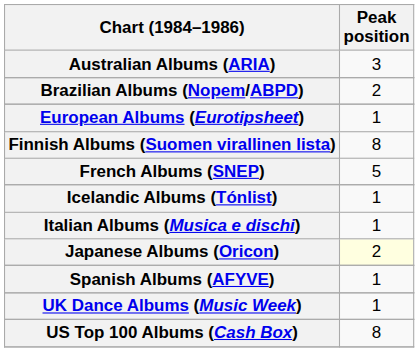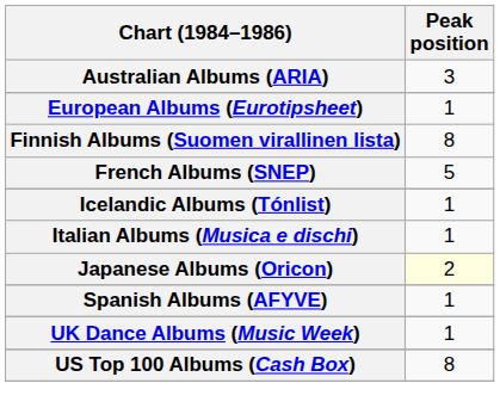- row: Brazilian Albums (Nopem/ABPD) | 2
